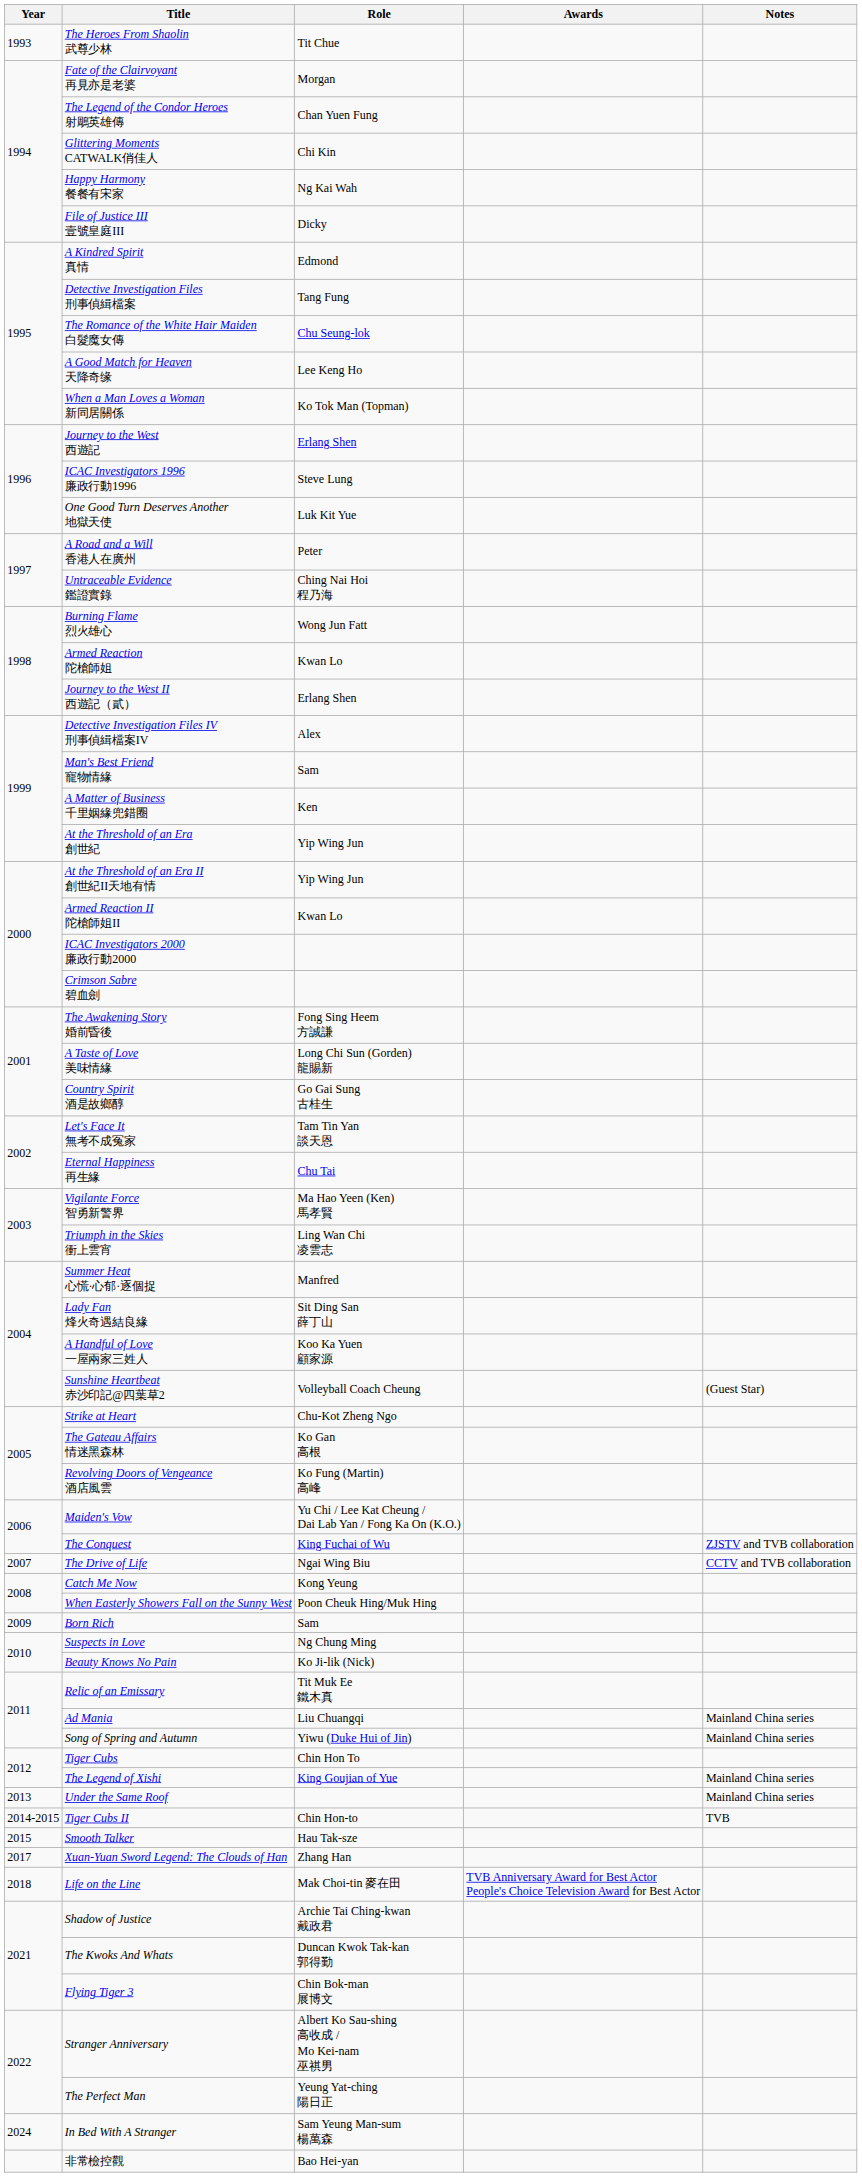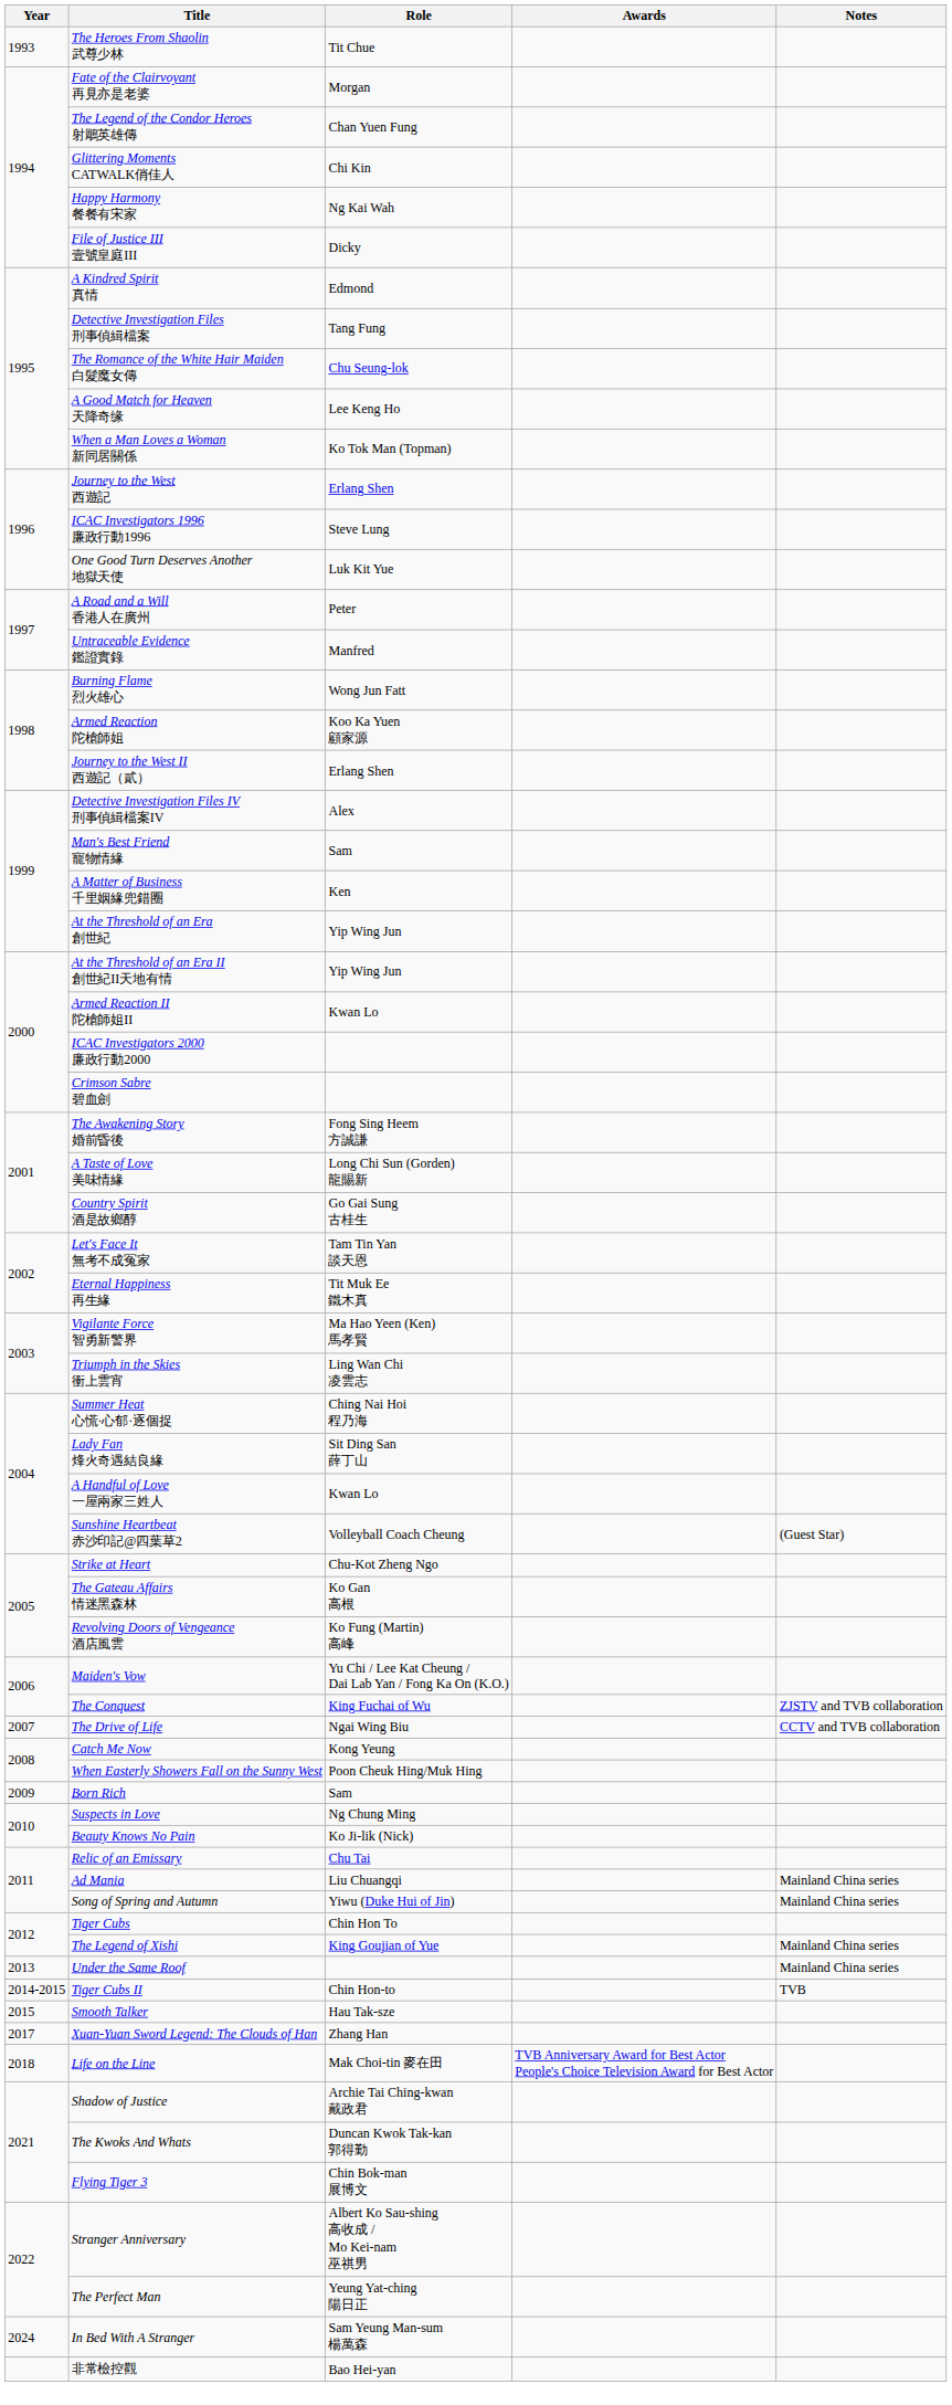Untraceable Evidence 鑑證實錄 | Role: Ching Nai Hoi 程乃海 -> Manfred
Armed Reaction 陀槍師姐 | Role: Kwan Lo -> Koo Ka Yuen 顧家源
Eternal Happiness 再生緣 | Role: Chu Tai -> Tit Muk Ee 鐵木真
Summer Heat 心慌·心郁·逐個捉 | Role: Manfred -> Ching Nai Hoi 程乃海
A Handful of Love 一屋兩家三姓人 | Role: Koo Ka Yuen 顧家源 -> Kwan Lo
Relic of an Emissary | Role: Tit Muk Ee 鐵木真 -> Chu Tai
